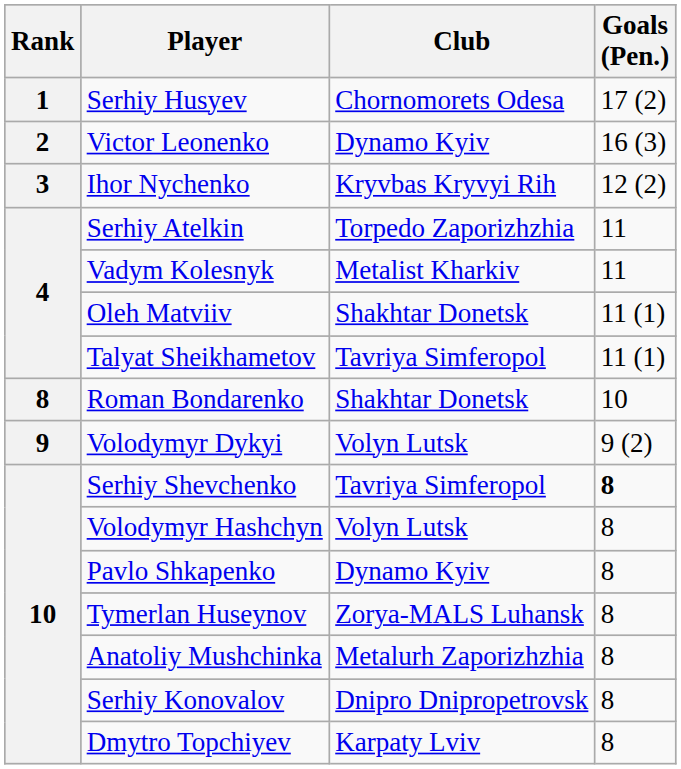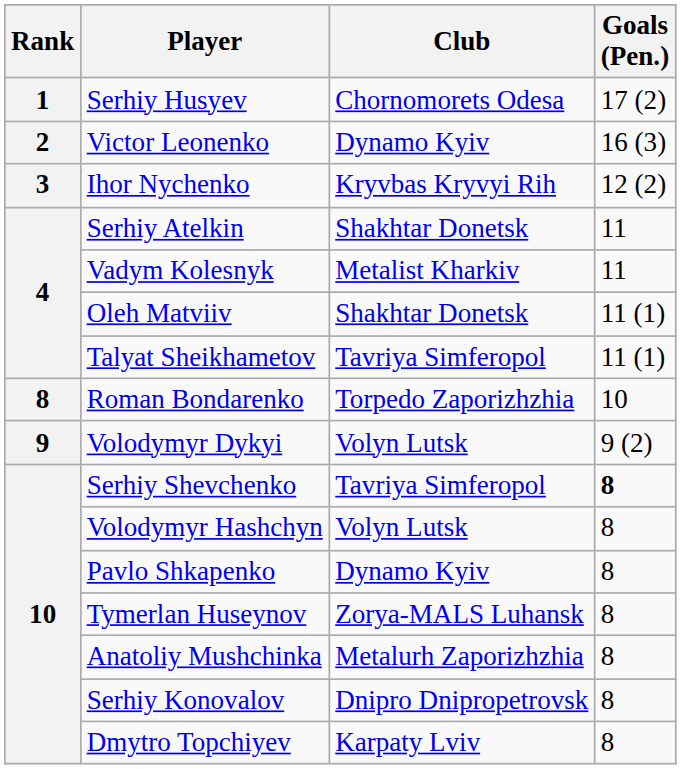Serhiy Atelkin | Club: Torpedo Zaporizhzhia -> Shakhtar Donetsk
Roman Bondarenko | Club: Shakhtar Donetsk -> Torpedo Zaporizhzhia
